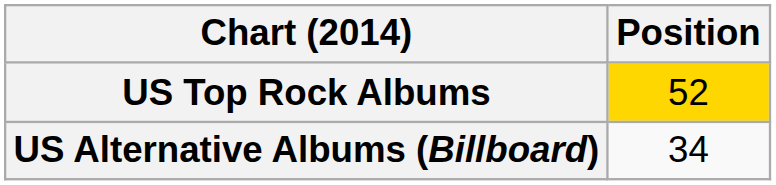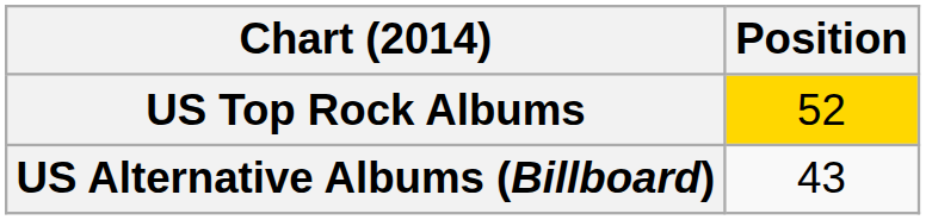US Alternative Albums (Billboard) | Position: 34 -> 43
